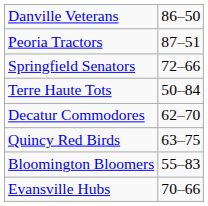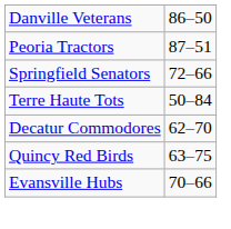- row: Bloomington Bloomers | 55–83
